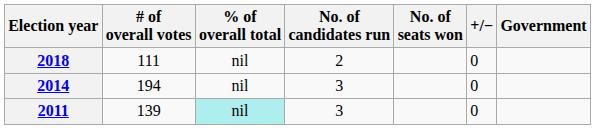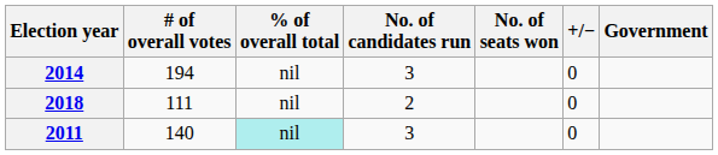rows swapped: 2018 <-> 2014
2011 | # of overall votes: 139 -> 140
